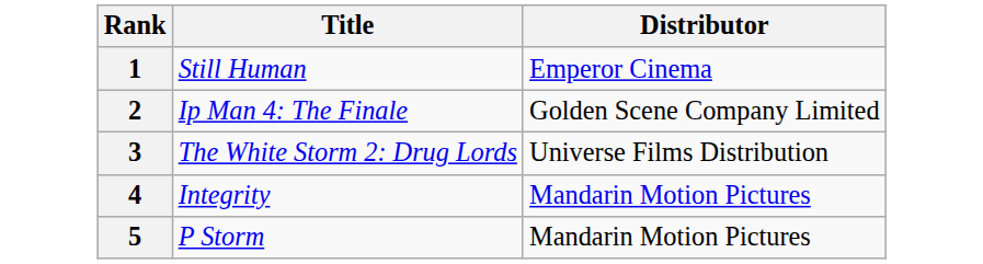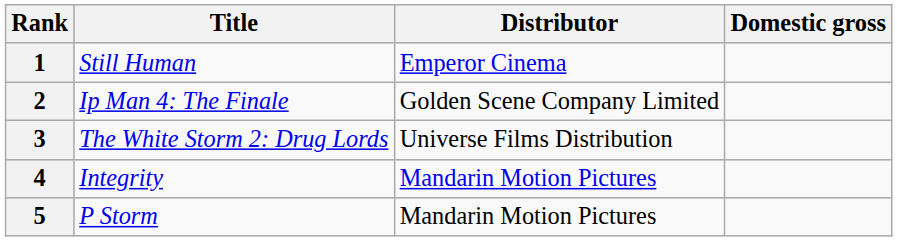+ column: Domestic gross
